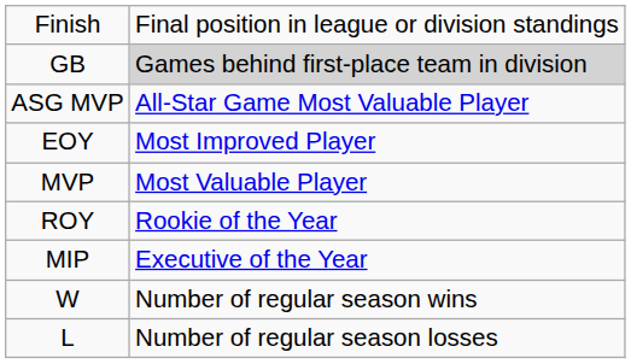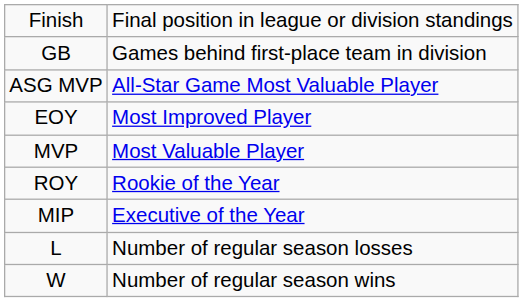GB | column 2: lightgrey background -> no background
rows swapped: W <-> L
